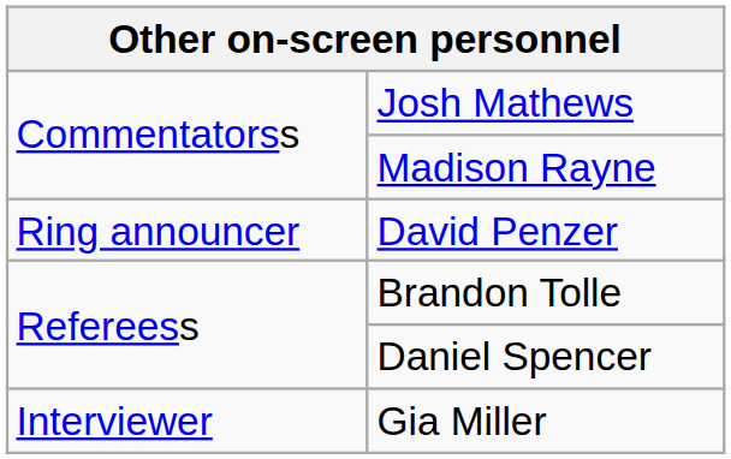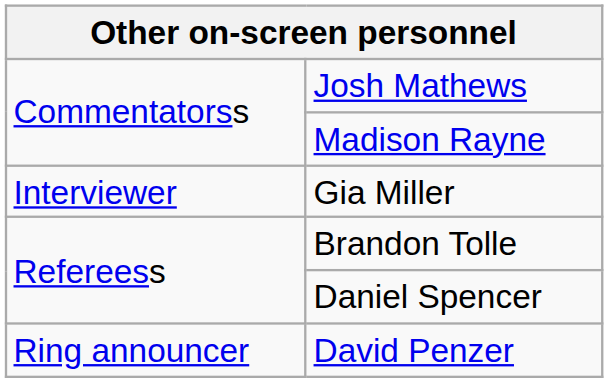rows swapped: David Penzer <-> Gia Miller
